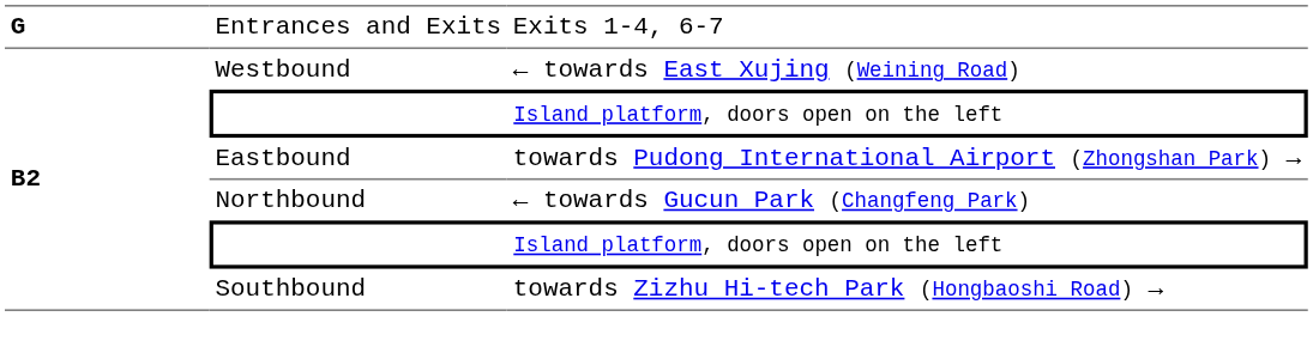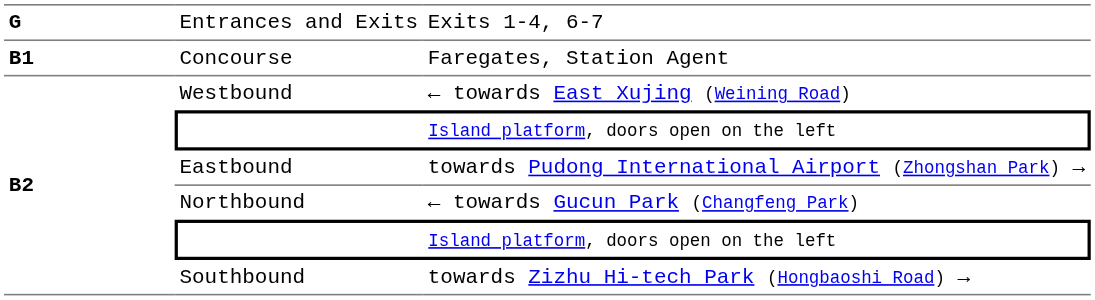+ row: B1 | Concourse | Faregates, Station Agent
